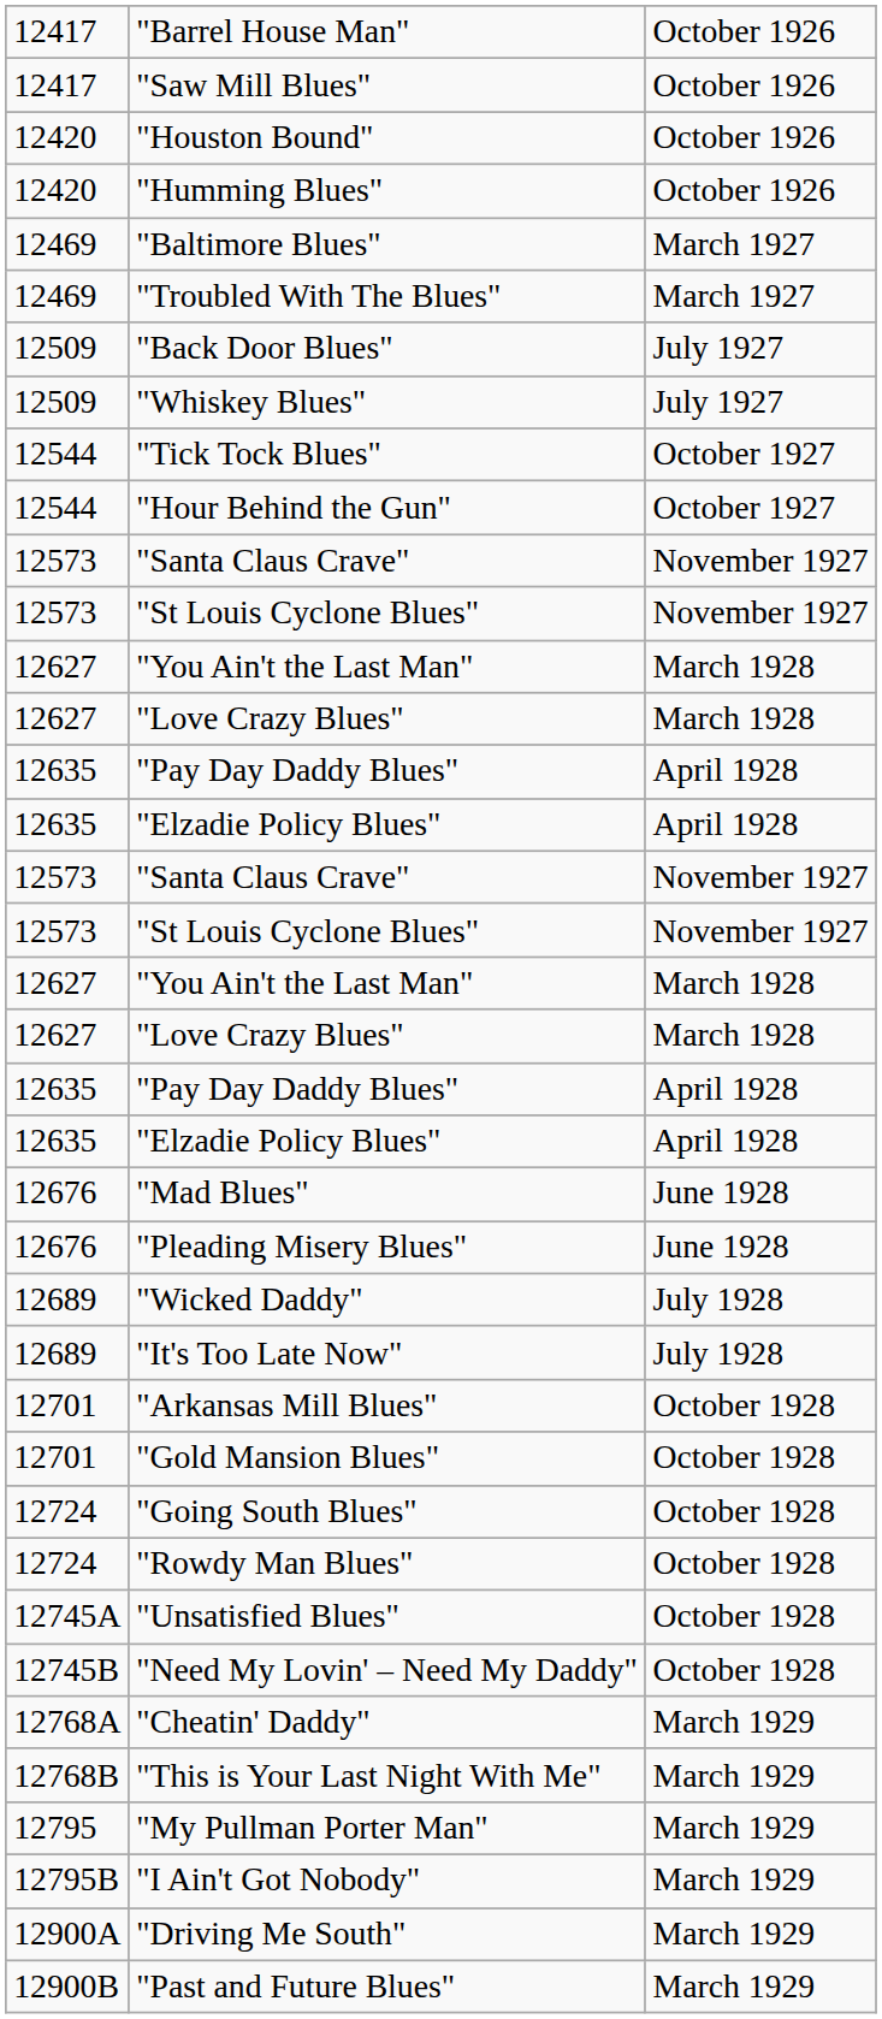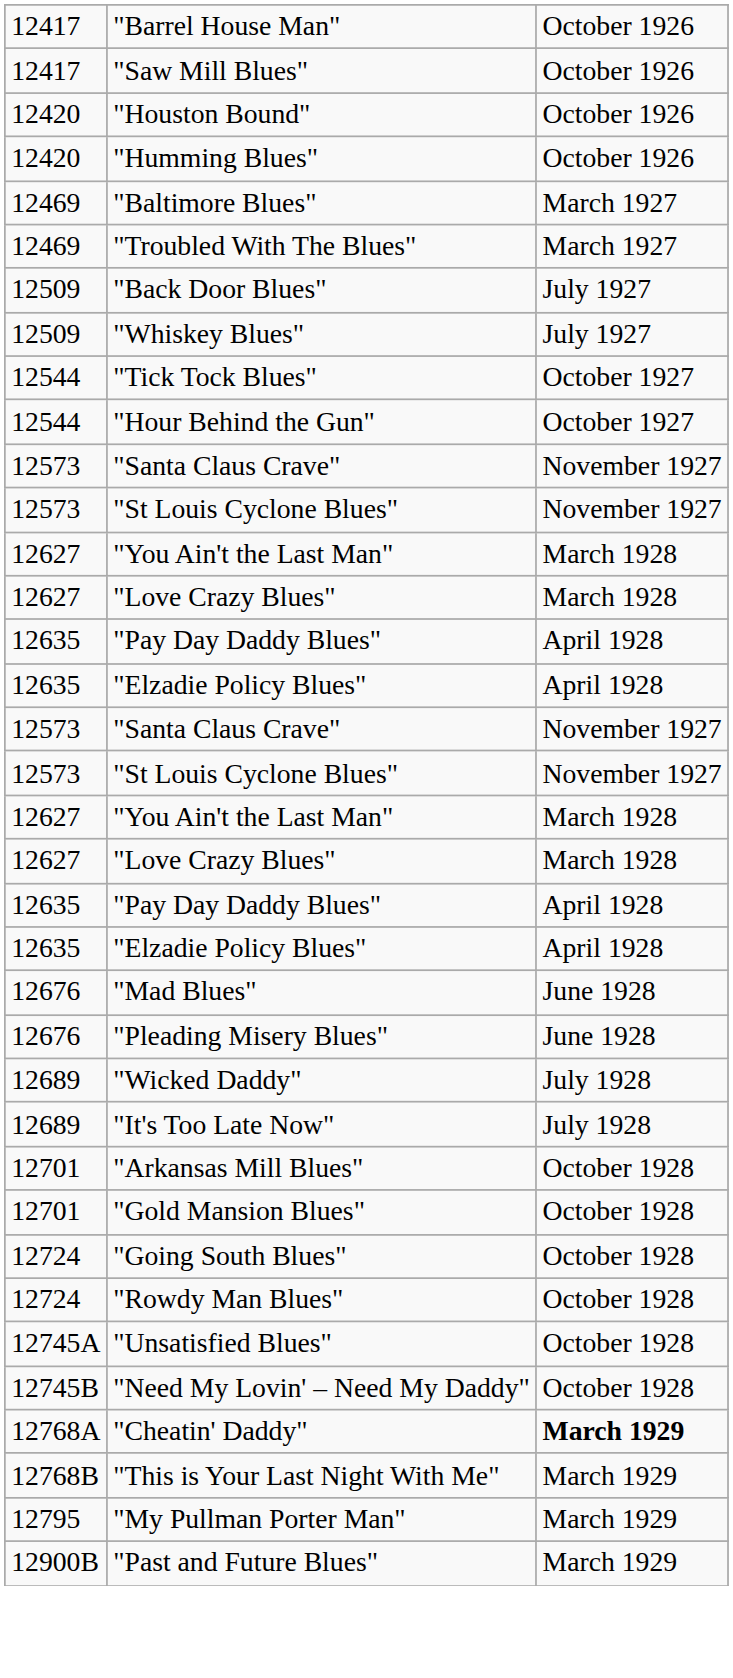"Cheatin' Daddy" | column 3: normal -> bold
- row: 12795B | "I Ain't Got Nobody" | March 1929
- row: 12900A | "Driving Me South" | March 1929
